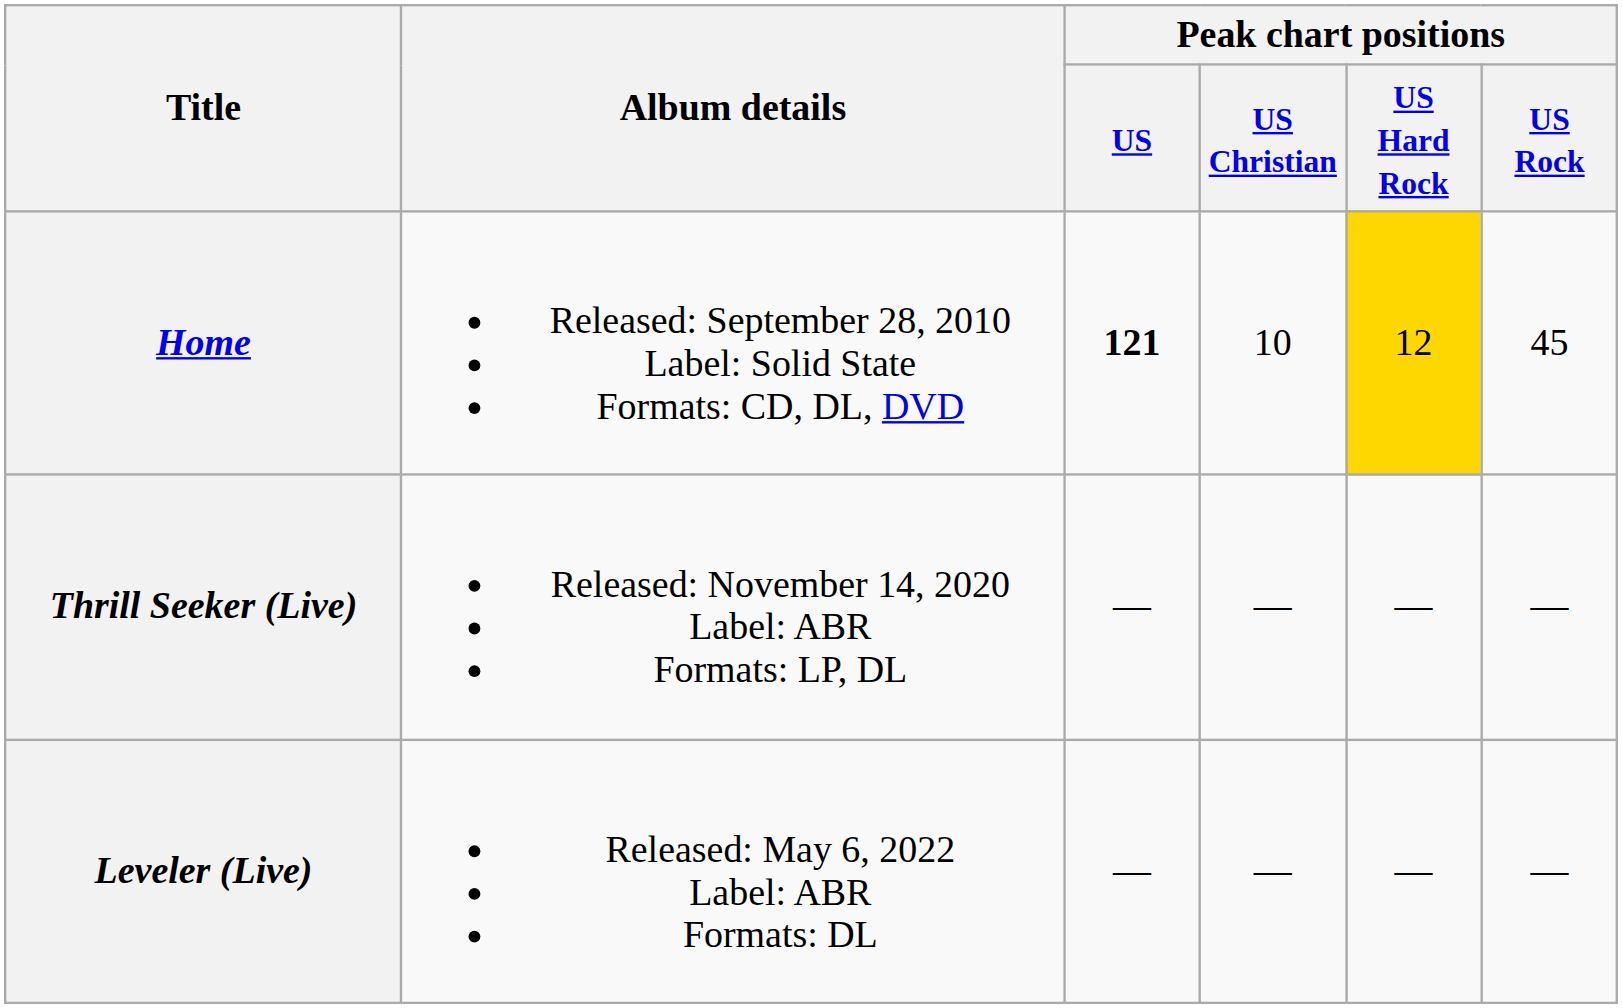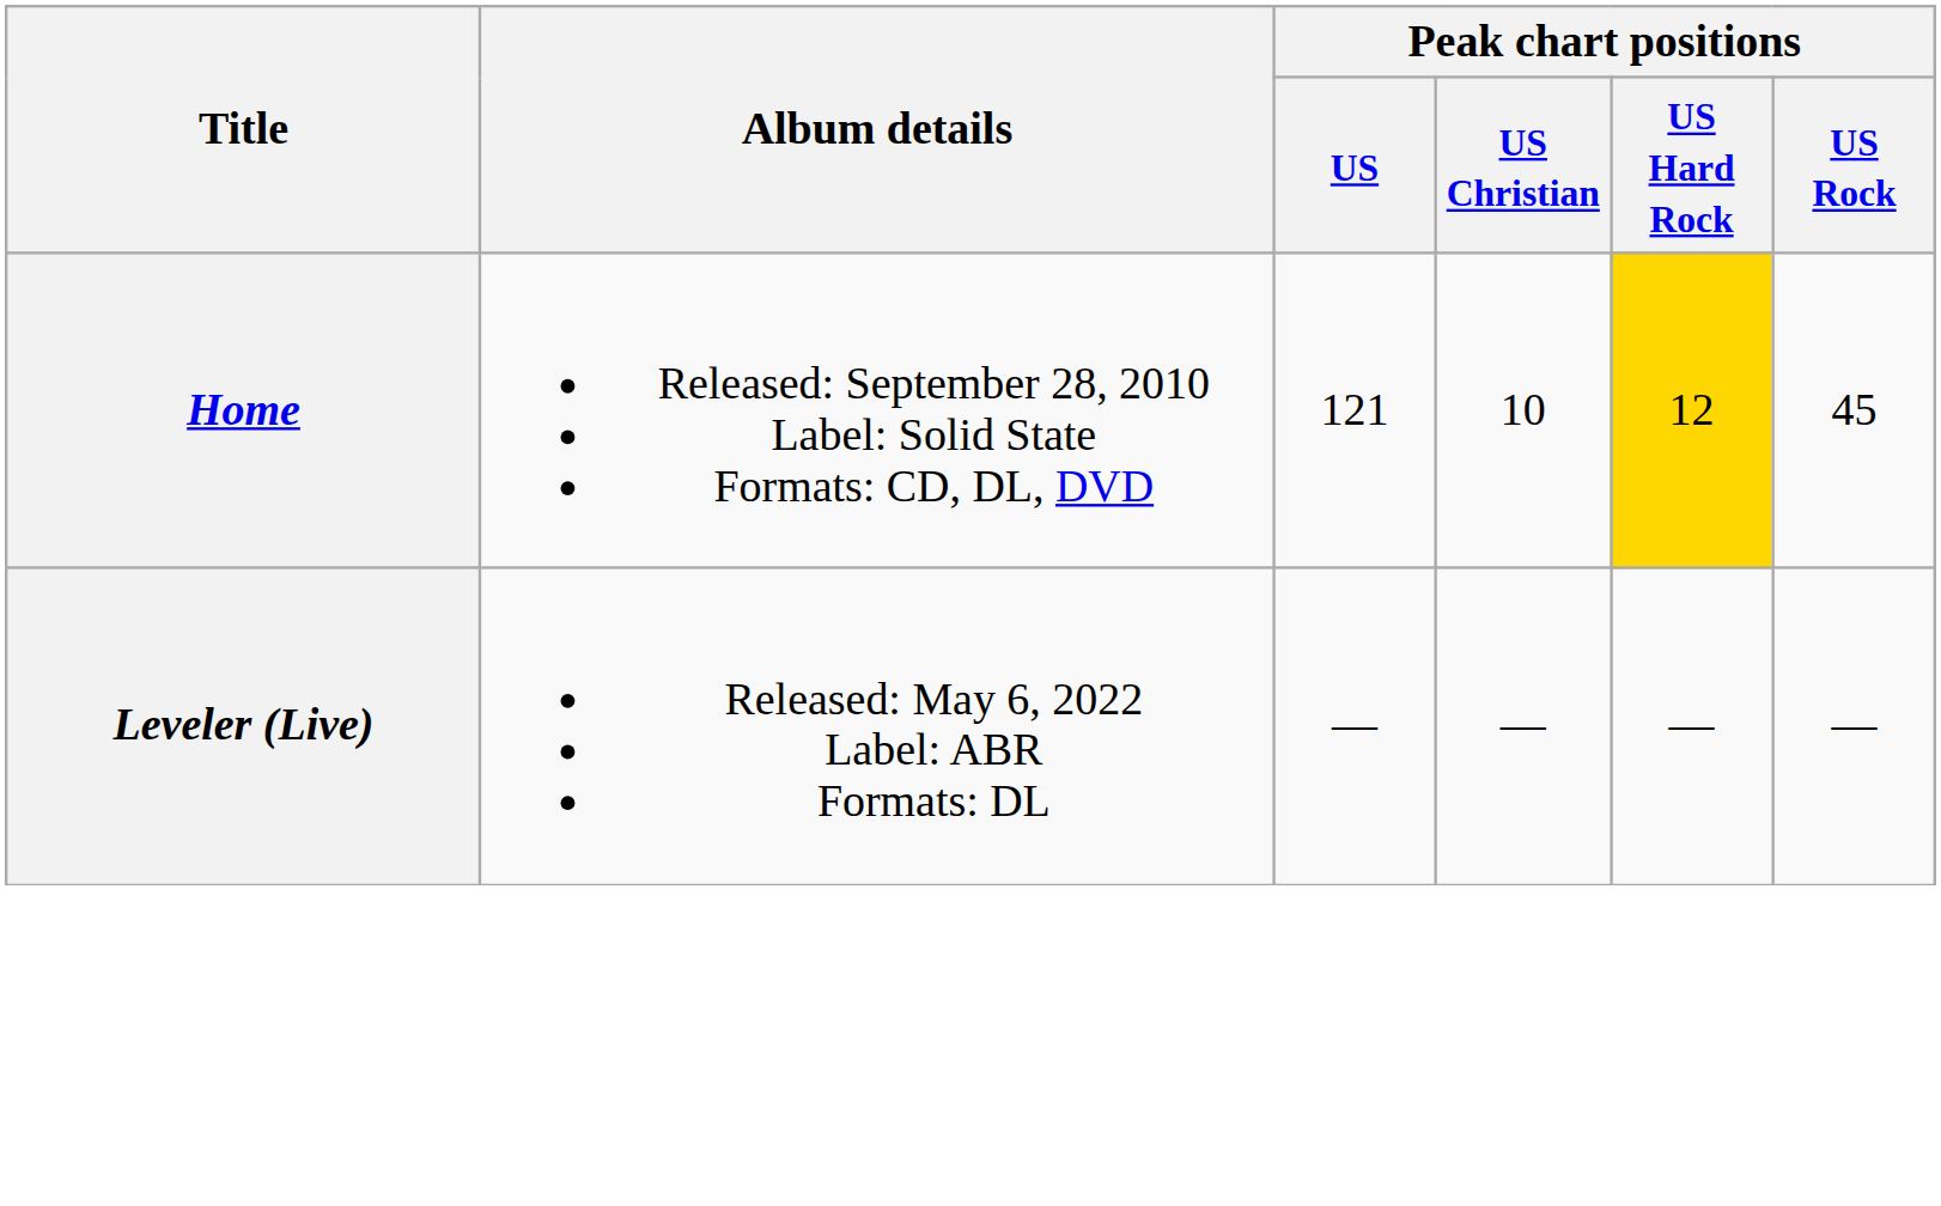Home | Peak chart positions / US: bold -> normal
- row: Thrill Seeker (Live) | Released: November 14, 2020 Label: ABR Formats: LP, DL | — | — | — | —
